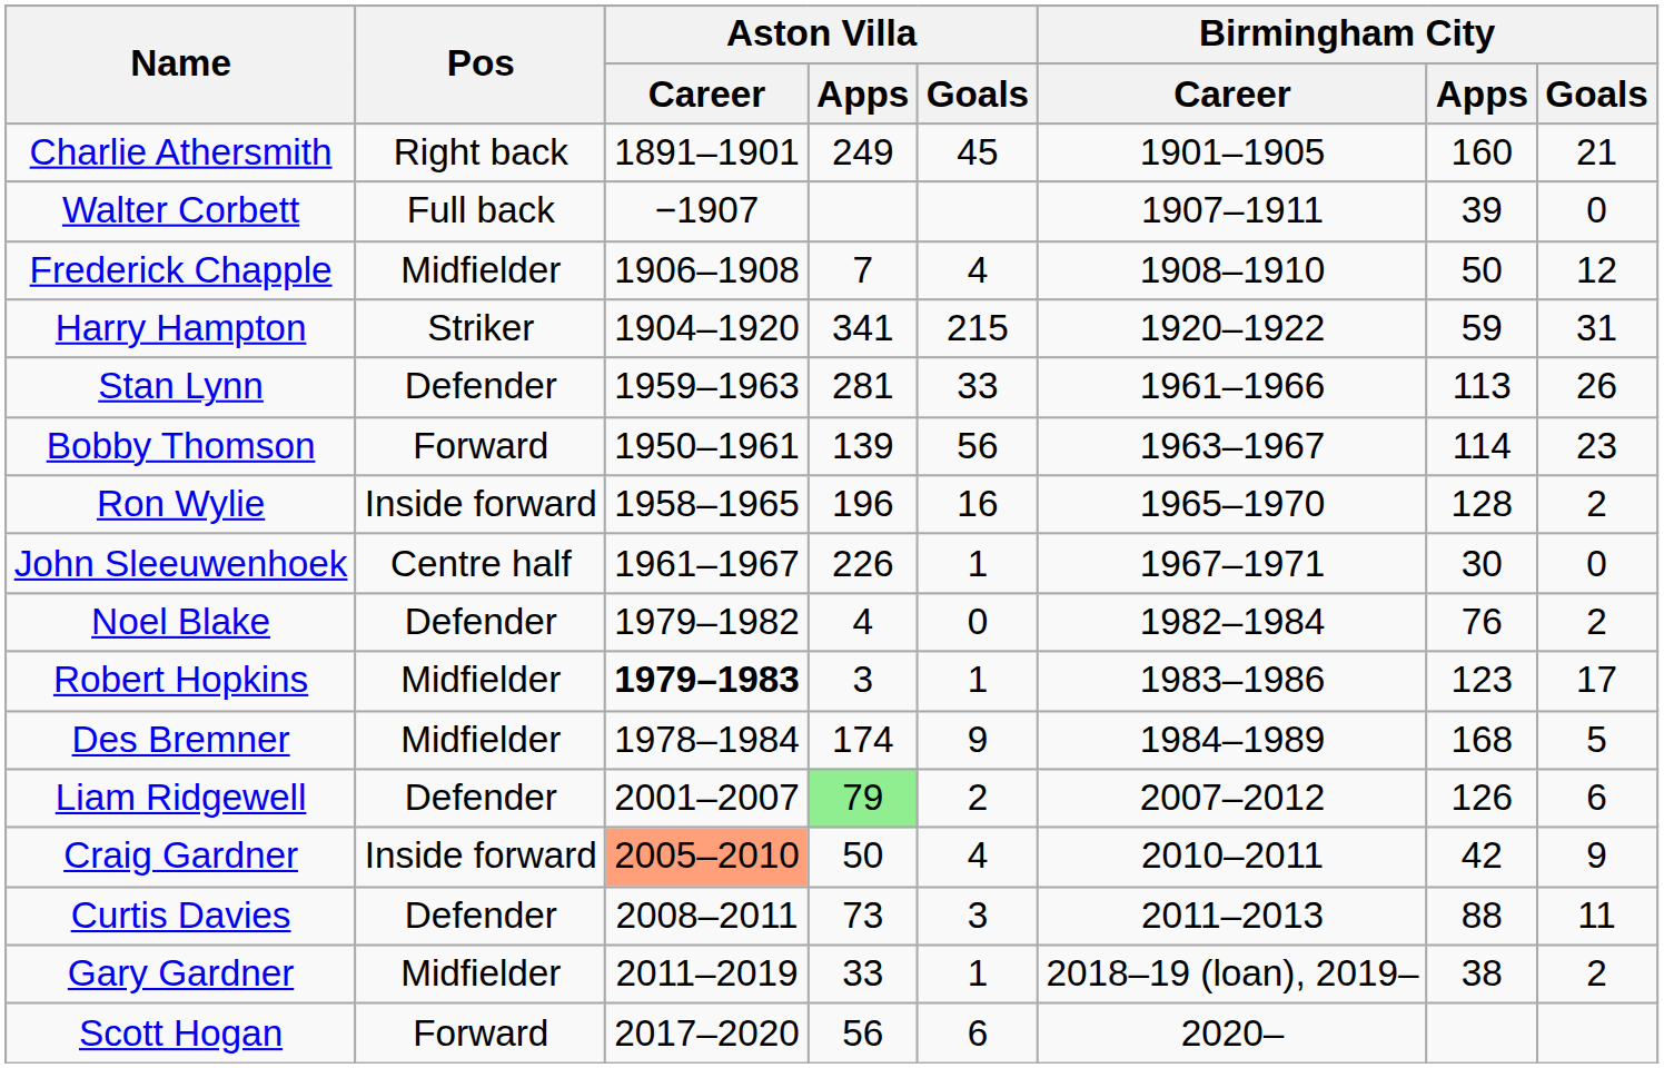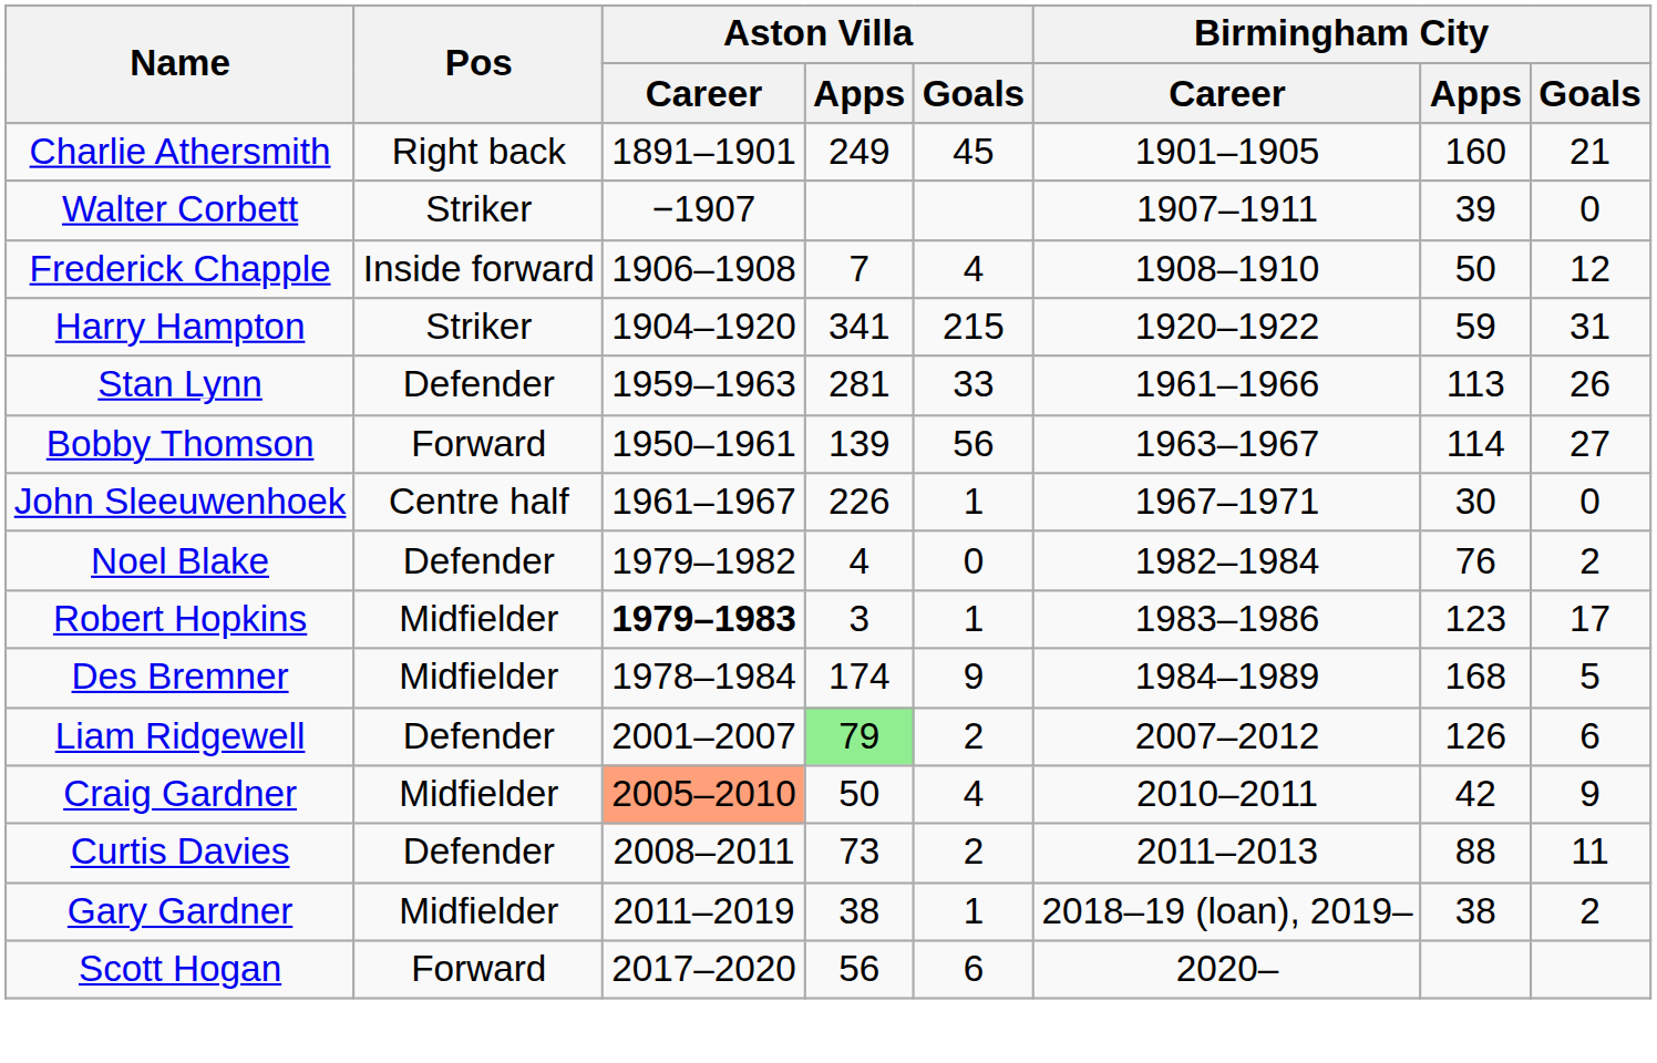Walter Corbett | Pos: Full back -> Striker
Frederick Chapple | Pos: Midfielder -> Inside forward
Bobby Thomson | Birmingham City / Goals: 23 -> 27
- row: Ron Wylie | Inside forward | 1958–1965 | 196 | 16 | 1965–1970 | 128 | 2
Craig Gardner | Pos: Inside forward -> Midfielder
Curtis Davies | Aston Villa / Goals: 3 -> 2
Gary Gardner | Aston Villa / Apps: 33 -> 38
